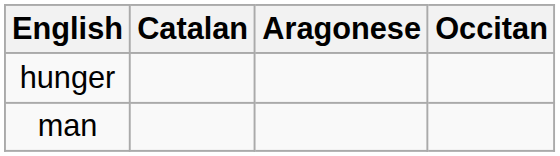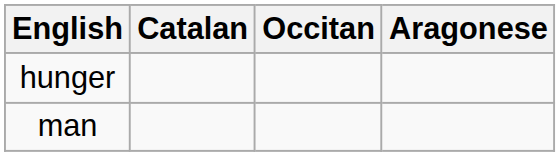columns swapped: Occitan <-> Aragonese
